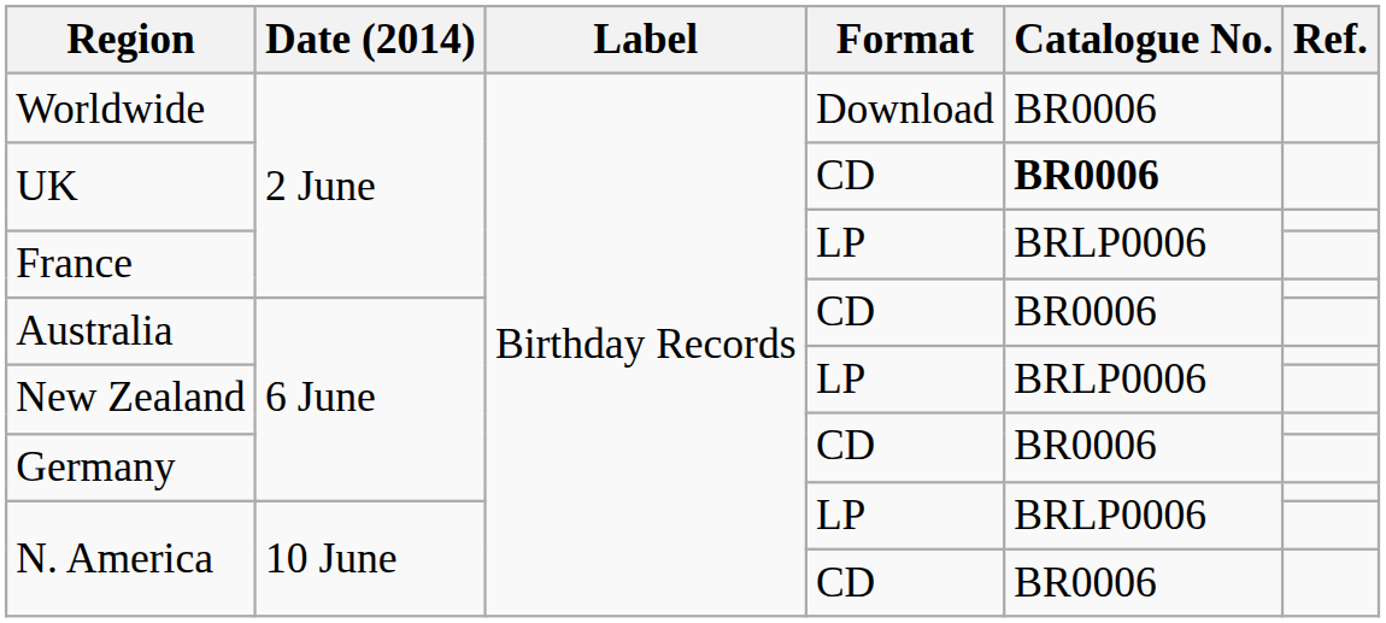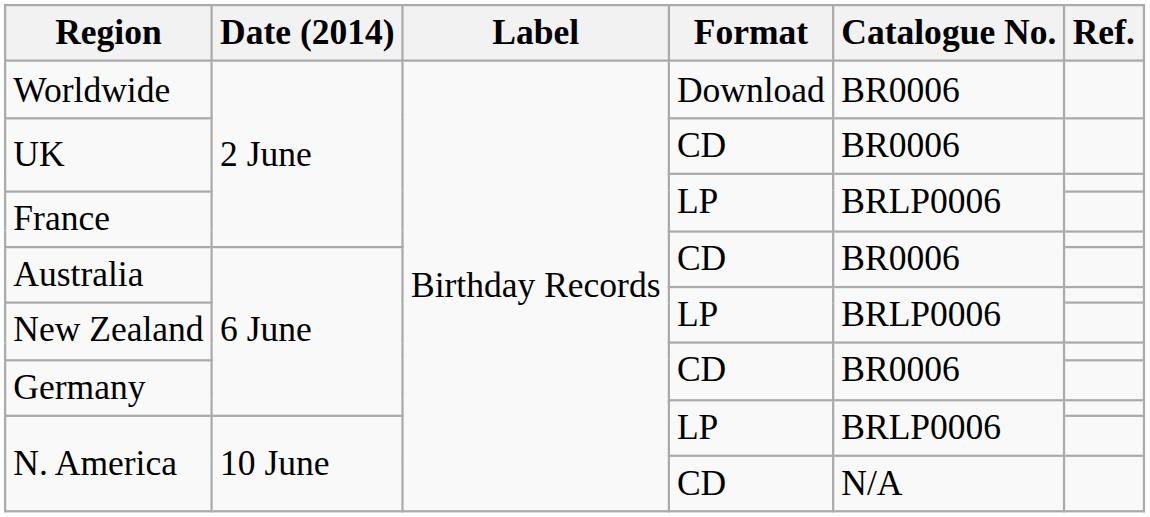UK / CD | Catalogue No.: bold -> normal
N. America / CD | Catalogue No.: BR0006 -> N/A
